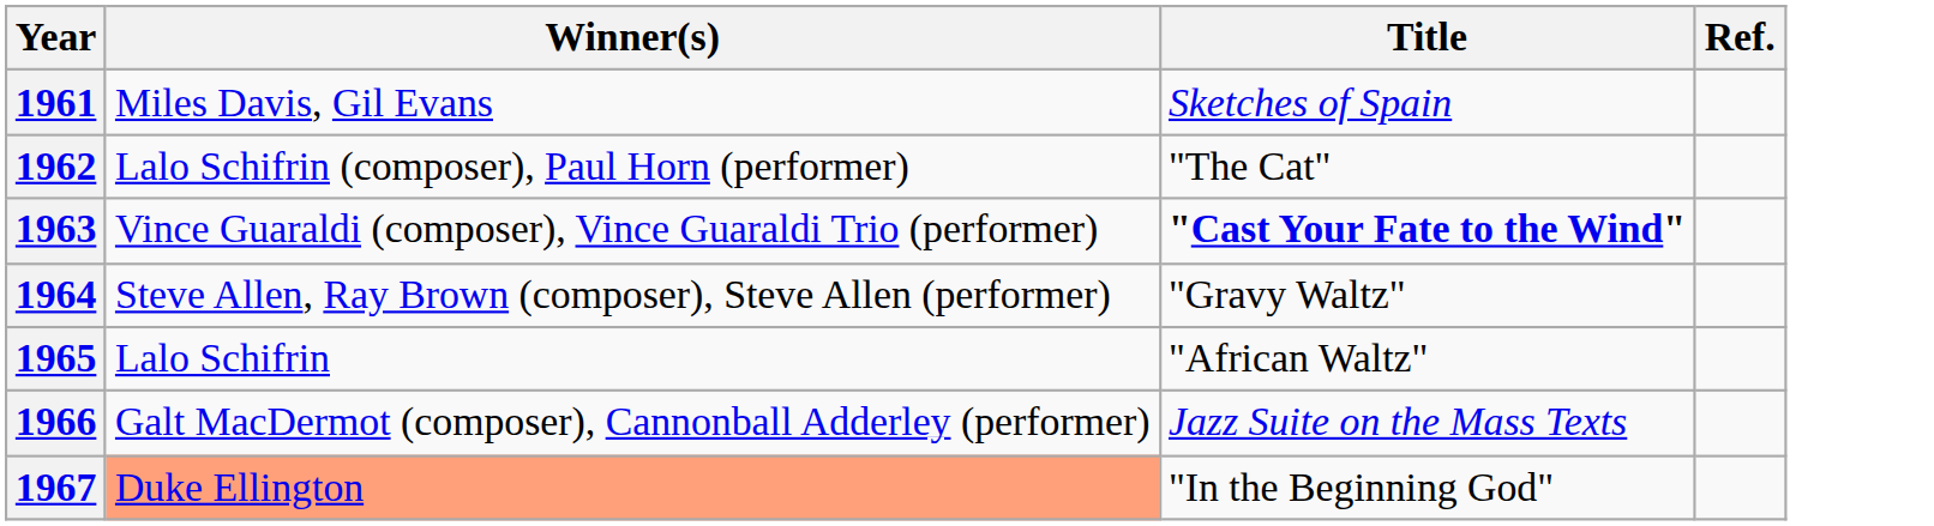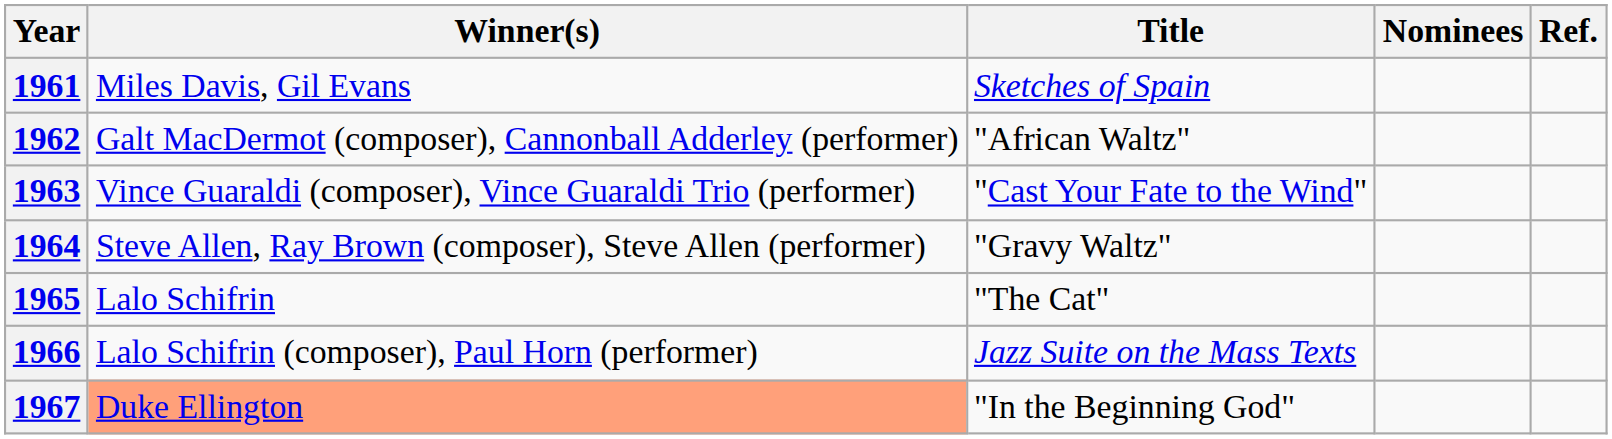+ column: Nominees
1962 | Winner(s): Lalo Schifrin (composer), Paul Horn (performer) -> Galt MacDermot (composer), Cannonball Adderley (performer)
1962 | Title: "The Cat" -> "African Waltz"
1963 | Title: bold -> normal
1965 | Title: "African Waltz" -> "The Cat"
1966 | Winner(s): Galt MacDermot (composer), Cannonball Adderley (performer) -> Lalo Schifrin (composer), Paul Horn (performer)
